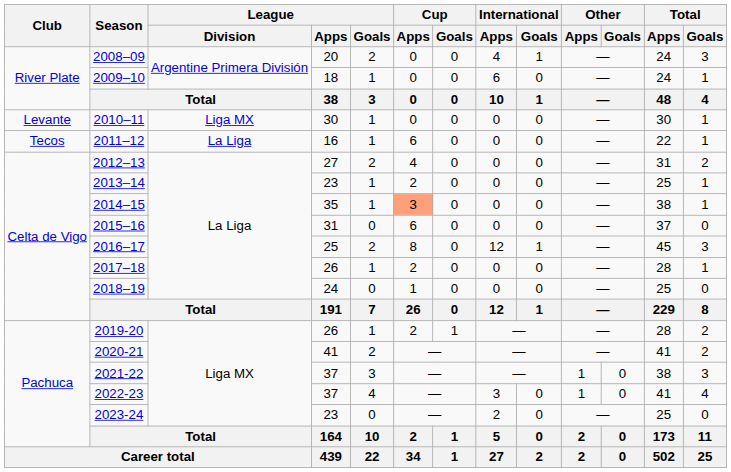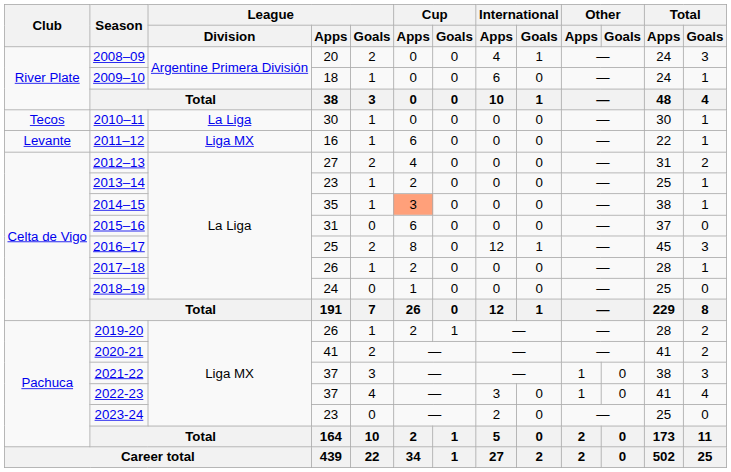2010–11 | Club: Levante -> Tecos
2010–11 | League / Division: Liga MX -> La Liga
2011–12 | Club: Tecos -> Levante
2011–12 | League / Division: La Liga -> Liga MX
